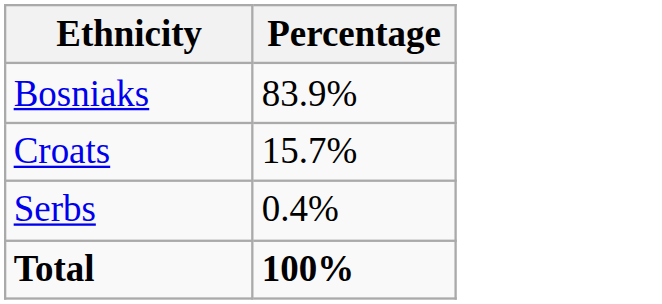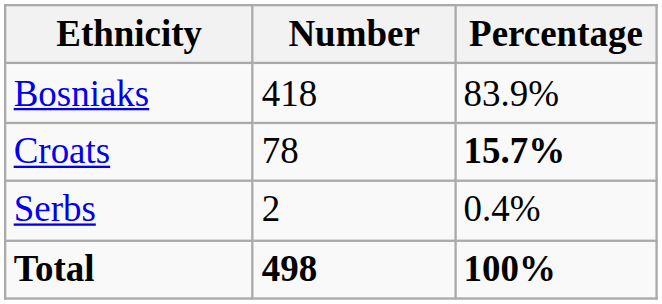+ column: Number | 418 | 78 | 2 | 498
Croats | Percentage: normal -> bold
